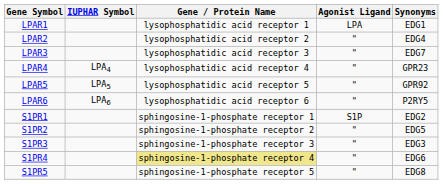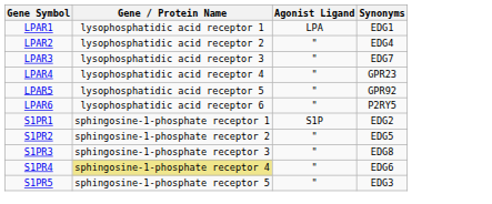- column: IUPHAR Symbol | LPA4 | LPA5 | LPA6
S1PR3 | Synonyms: EDG3 -> EDG8
S1PR5 | Synonyms: EDG8 -> EDG3
